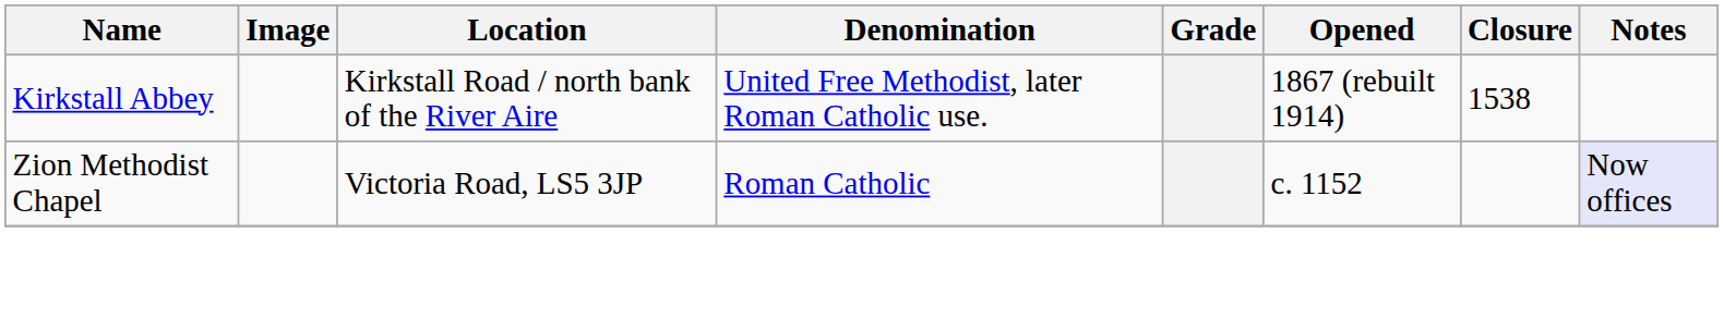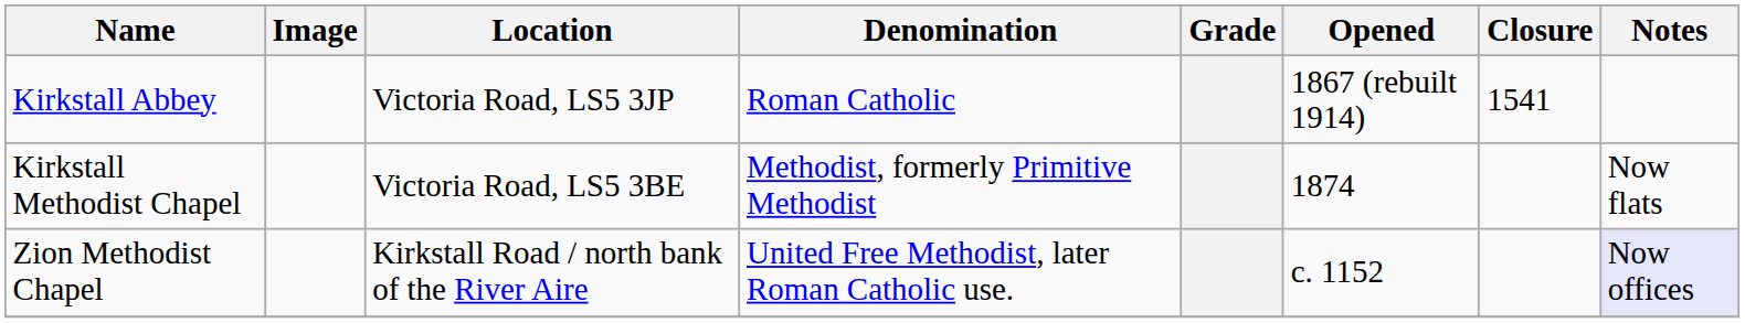Kirkstall Abbey | Location: Kirkstall Road / north bank of the River Aire -> Victoria Road, LS5 3JP
Kirkstall Abbey | Denomination: United Free Methodist, later Roman Catholic use. -> Roman Catholic
Kirkstall Abbey | Closure: 1538 -> 1541
+ row: Kirkstall Methodist Chapel | Victoria Road, LS5 3BE | Methodist, formerly Primitive Methodist | 1874 | Now flats
Zion Methodist Chapel | Location: Victoria Road, LS5 3JP -> Kirkstall Road / north bank of the River Aire
Zion Methodist Chapel | Denomination: Roman Catholic -> United Free Methodist, later Roman Catholic use.
